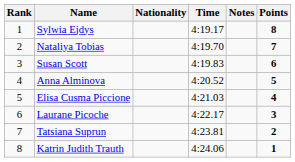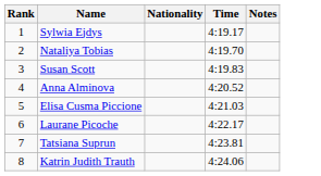- column: Points | 8 | 7 | 6 | 5 | 4 | 3 | 2 | 1
